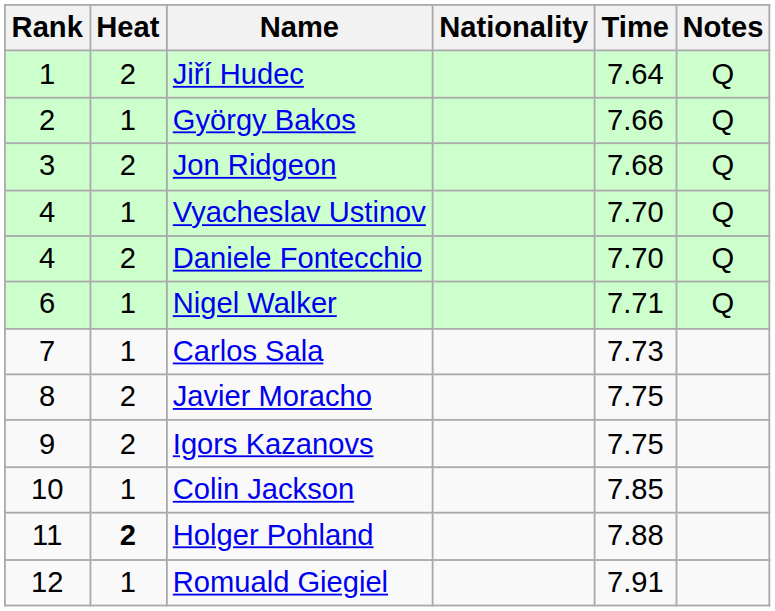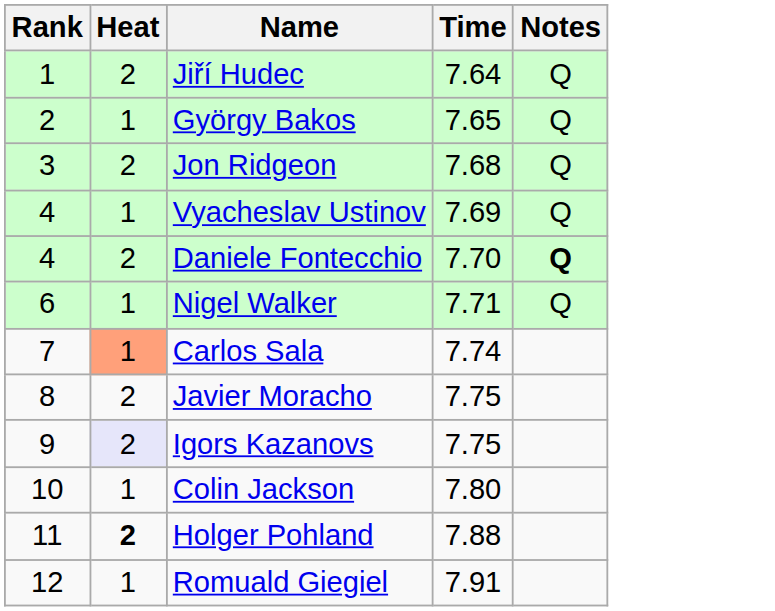- column: Nationality
György Bakos | Time: 7.66 -> 7.65
Vyacheslav Ustinov | Time: 7.70 -> 7.69
Daniele Fontecchio | Notes: normal -> bold
Carlos Sala | Heat: no background -> lightsalmon background
Carlos Sala | Time: 7.73 -> 7.74
Igors Kazanovs | Heat: no background -> lavender background
Colin Jackson | Time: 7.85 -> 7.80
